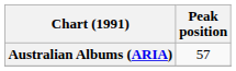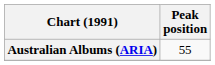Australian Albums (ARIA) | Peak position: 57 -> 55
